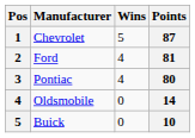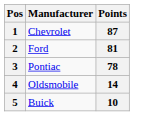- column: Wins | 5 | 4 | 4 | 0 | 0
Pontiac | Points: 80 -> 78
